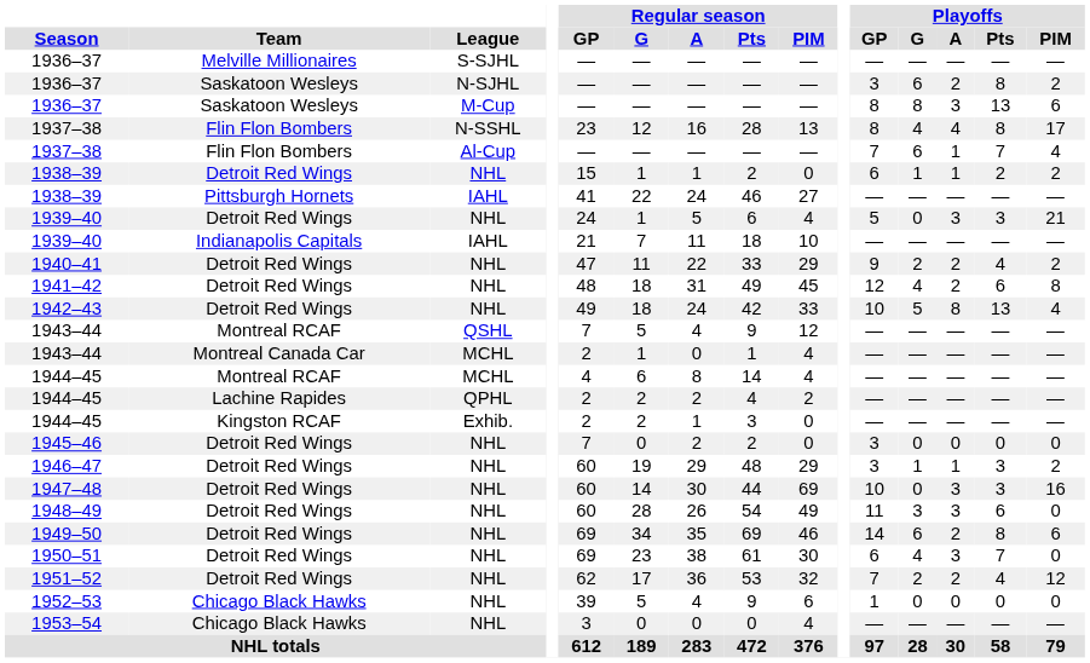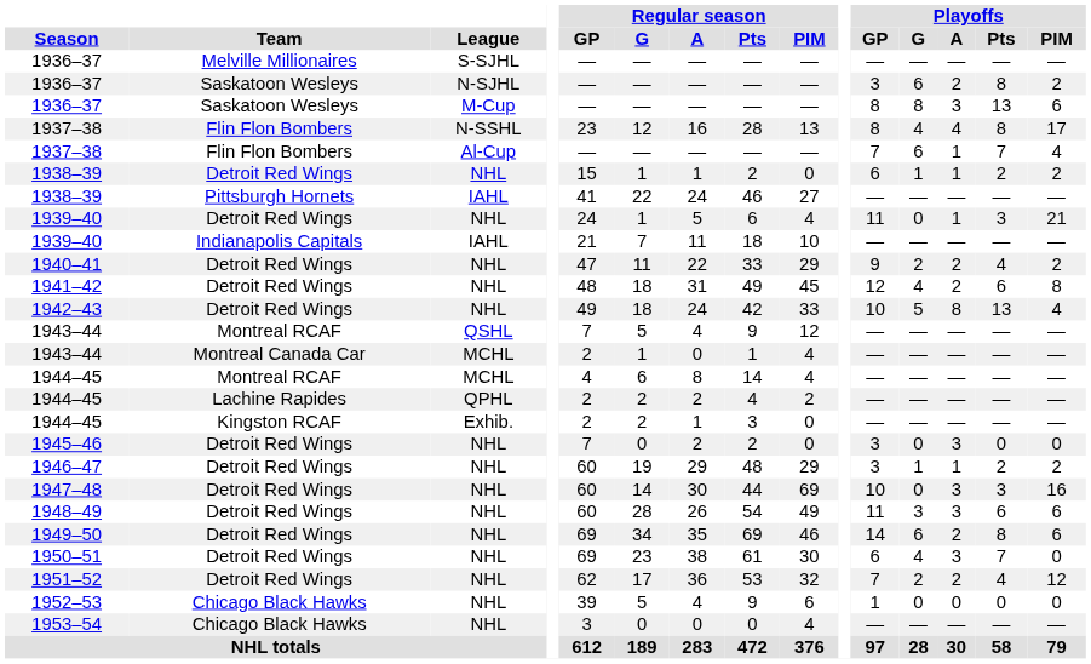1939–40 / NHL | Playoffs / GP: 5 -> 11
1939–40 / NHL | Playoffs / A: 3 -> 1
1945–46 | Playoffs / A: 0 -> 3
1946–47 | Playoffs / Pts: 3 -> 2
1948–49 | Playoffs / PIM: 0 -> 6
